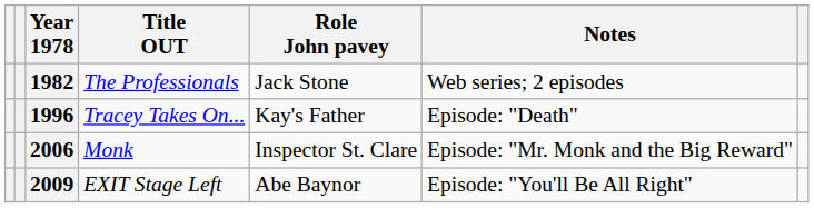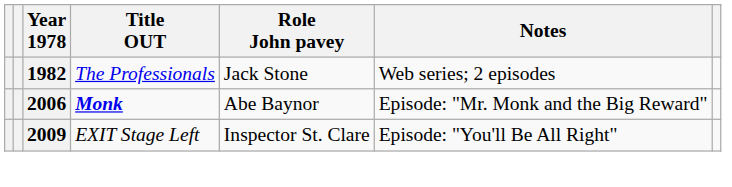- row: 1996 | Tracey Takes On... | Kay's Father | Episode: "Death"
2006 | Title OUT: normal -> bold
2006 | Role John pavey: Inspector St. Clare -> Abe Baynor
2009 | Role John pavey: Abe Baynor -> Inspector St. Clare
